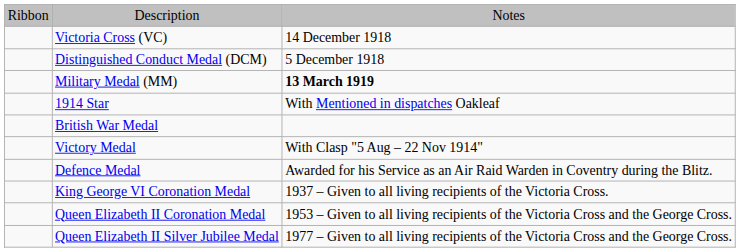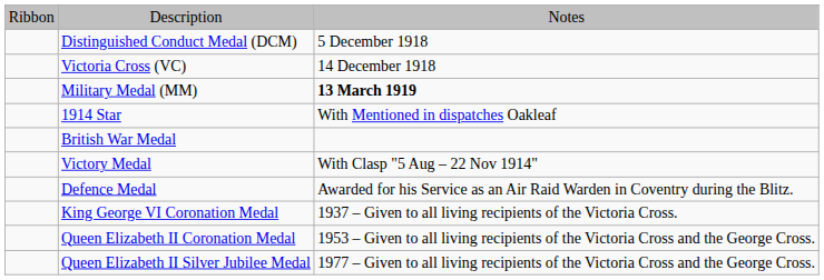rows swapped: Victoria Cross (VC) <-> Distinguished Conduct Medal (DCM)
